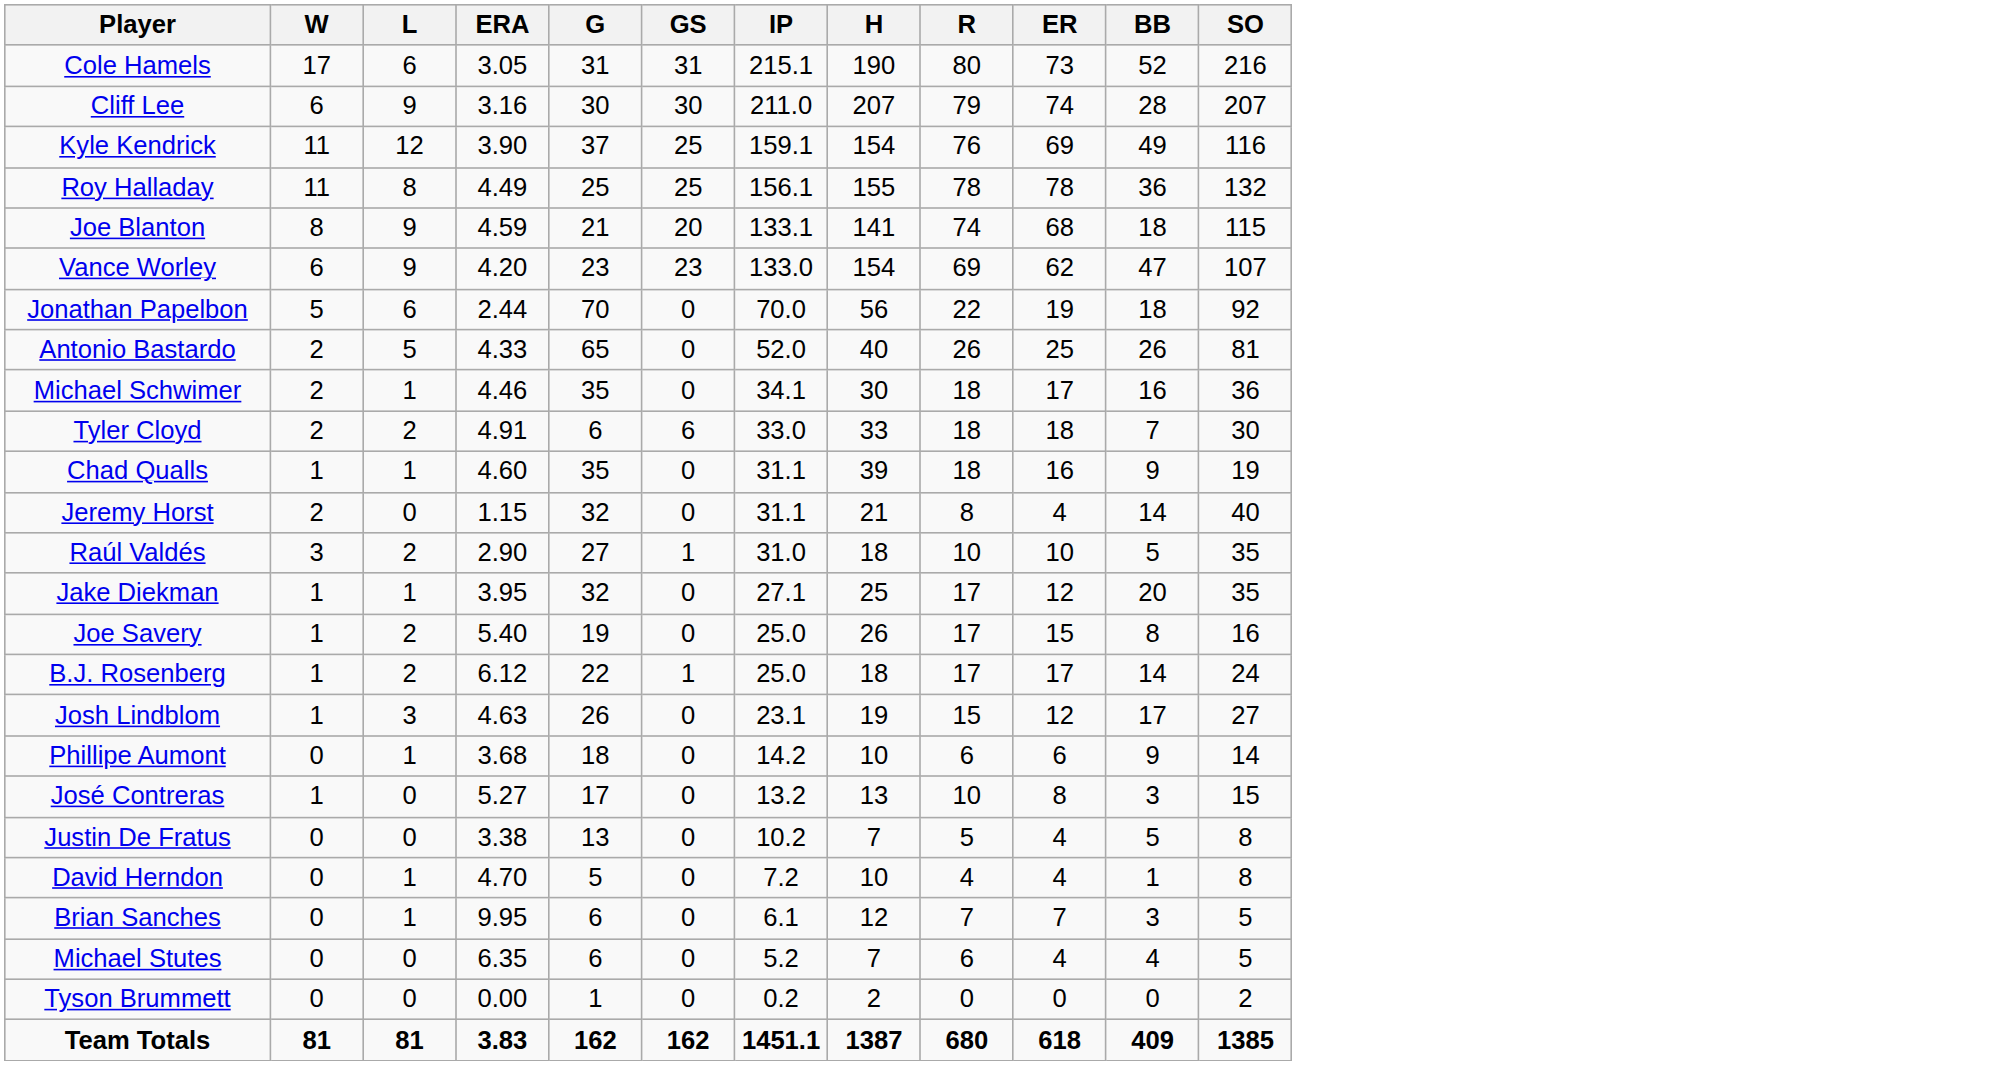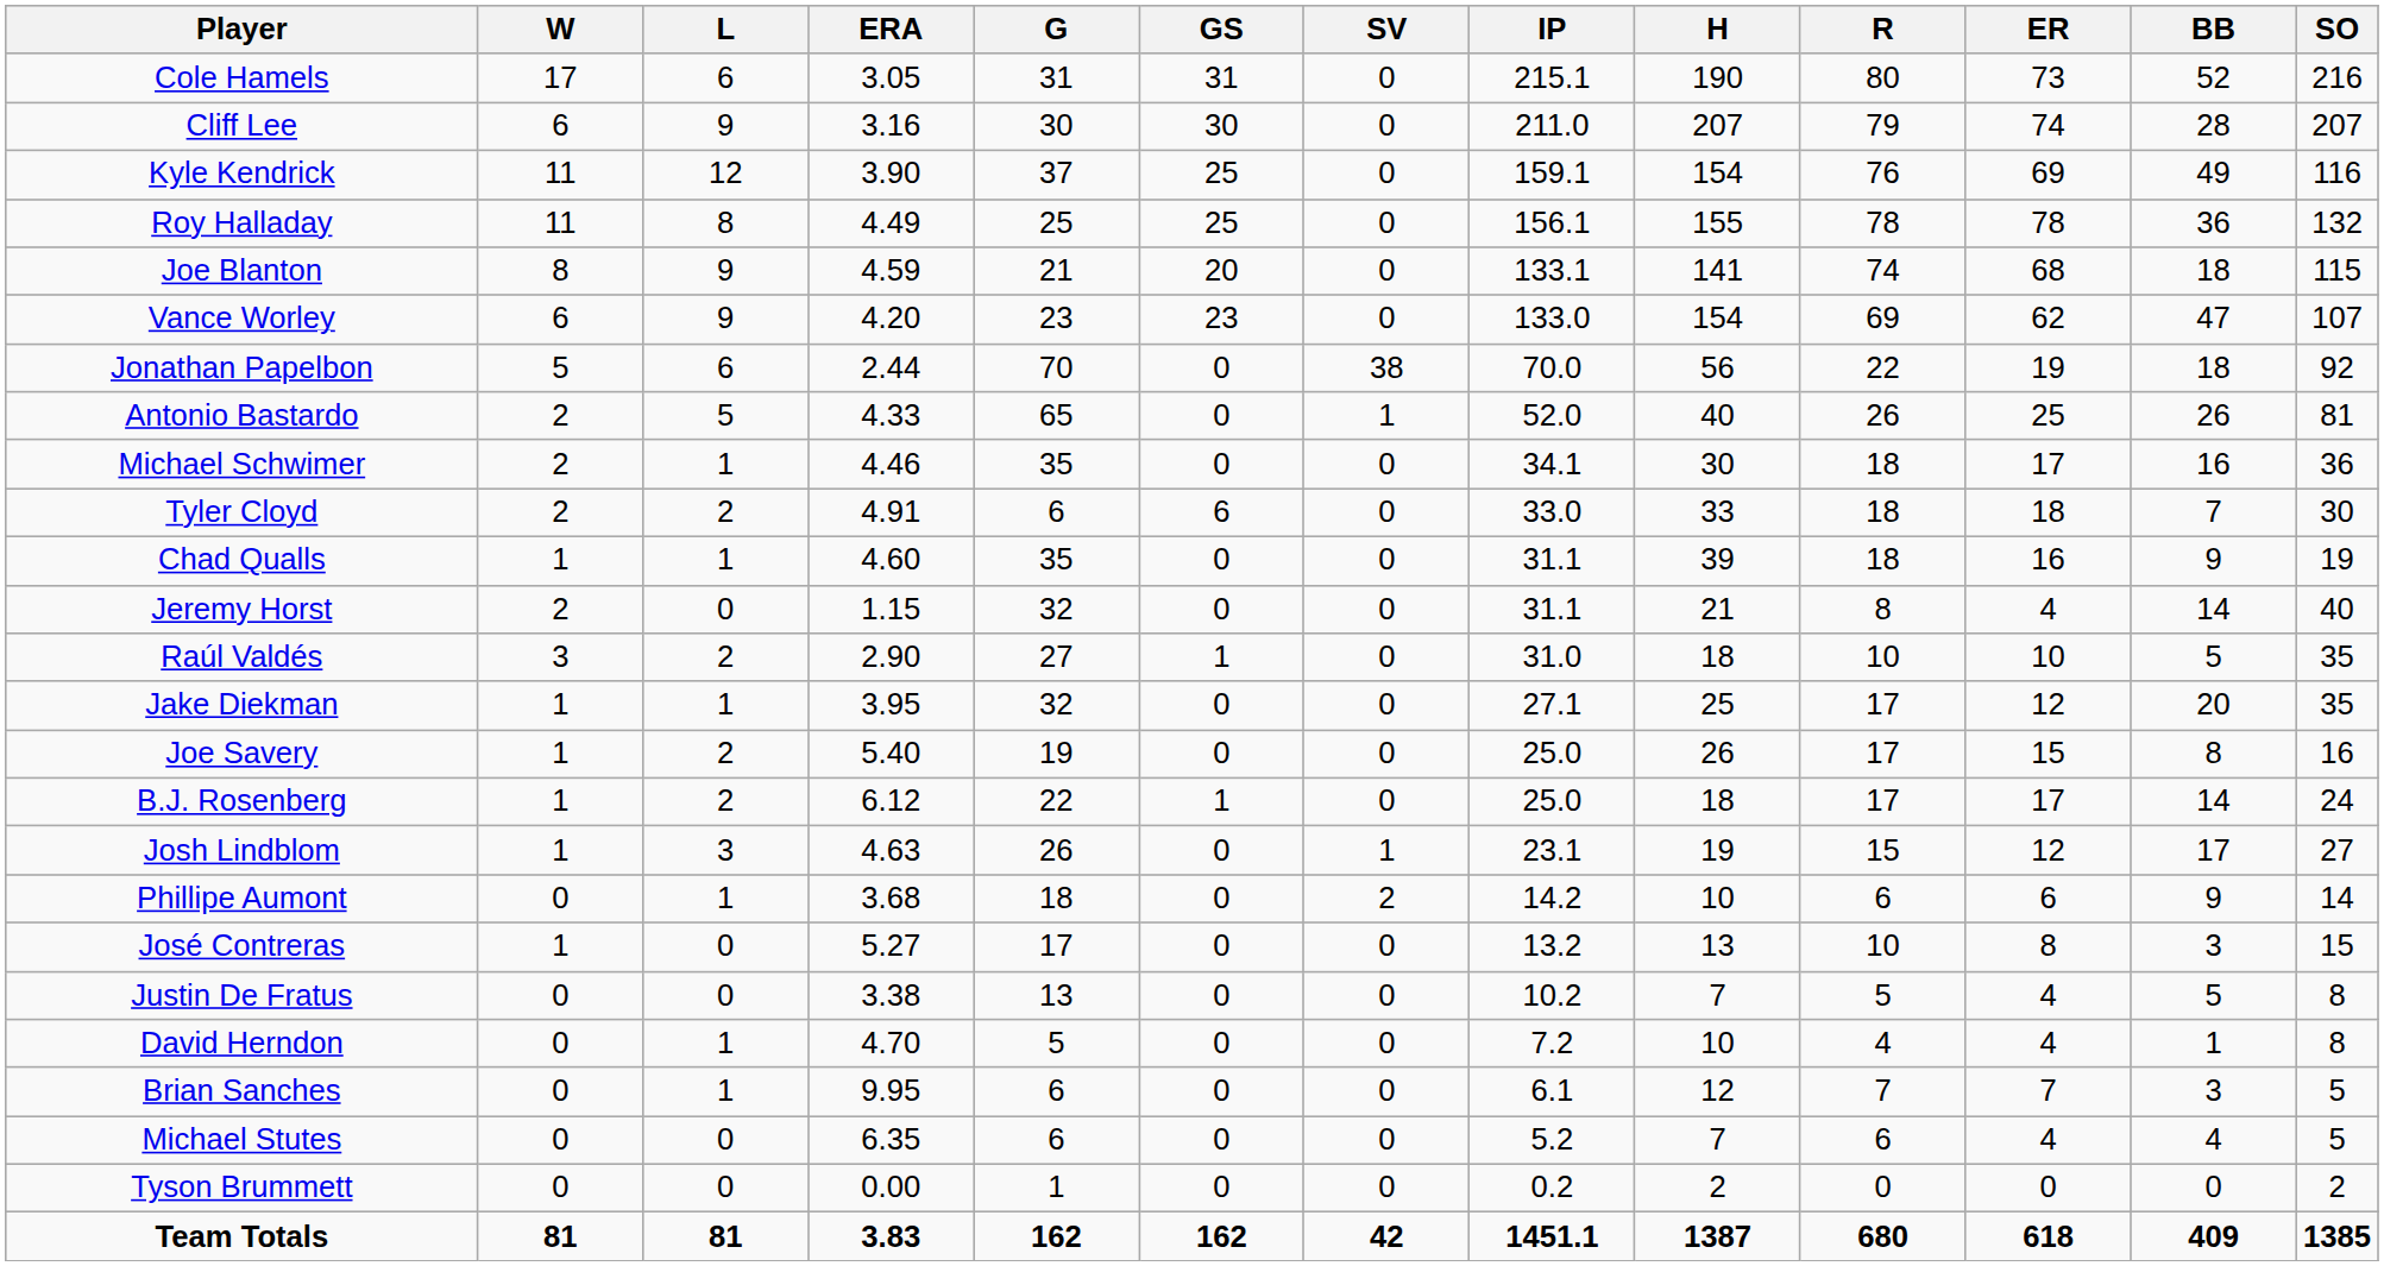+ column: SV | 0 | 0 | 0 | 0 | 0 | 0 | 38 | 1 | 0 | 0 | 0 | 0 | 0 | 0 | 0 | 0 | 1 | 2 | 0 | 0 | 0 | 0 | 0 | 0 | 42
